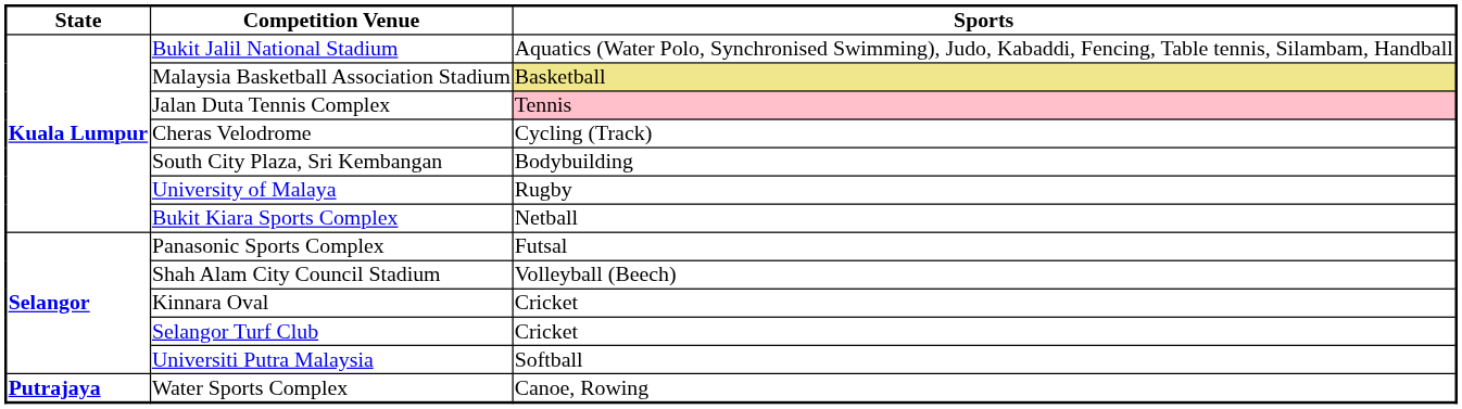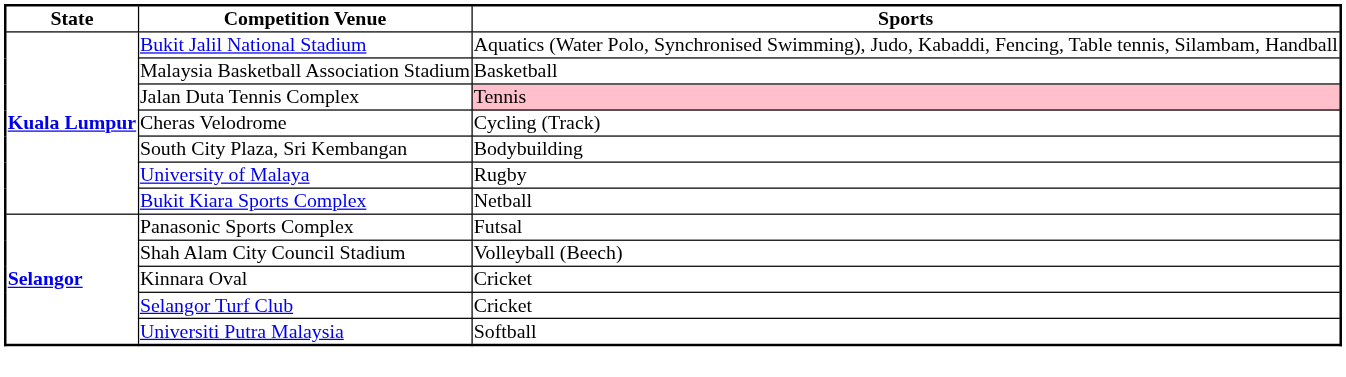Malaysia Basketball Association Stadium | column 3: khaki background -> no background
- row: Putrajaya | Water Sports Complex | Canoe, Rowing
